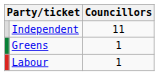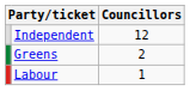Independent | Councillors: 11 -> 12
Greens | Councillors: 1 -> 2
